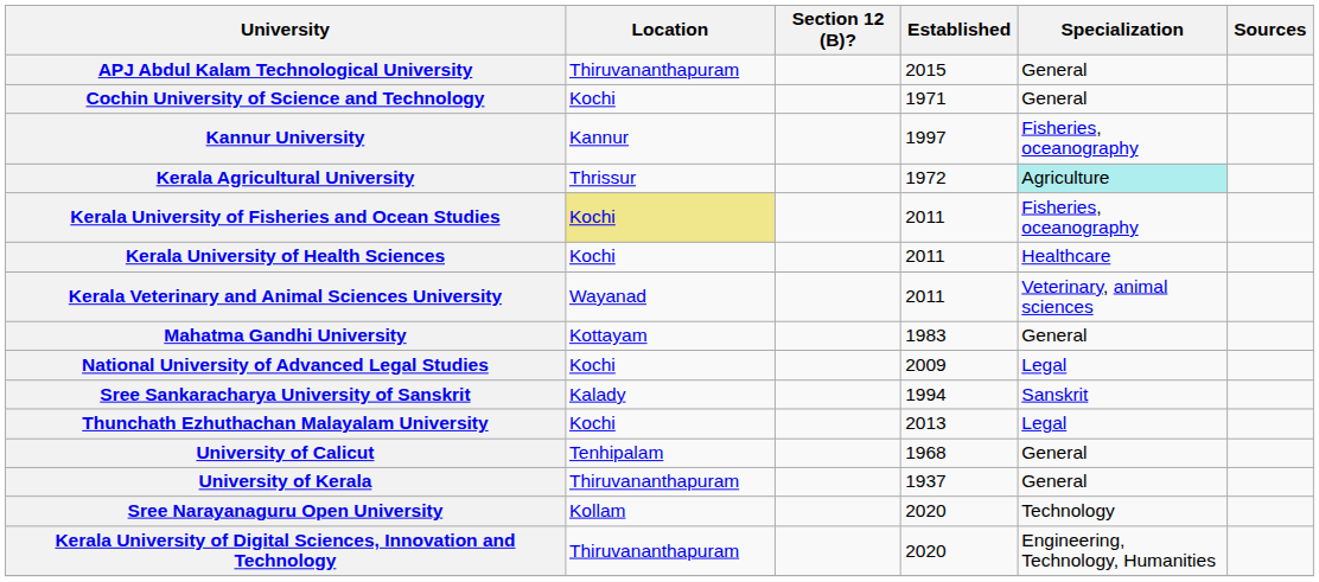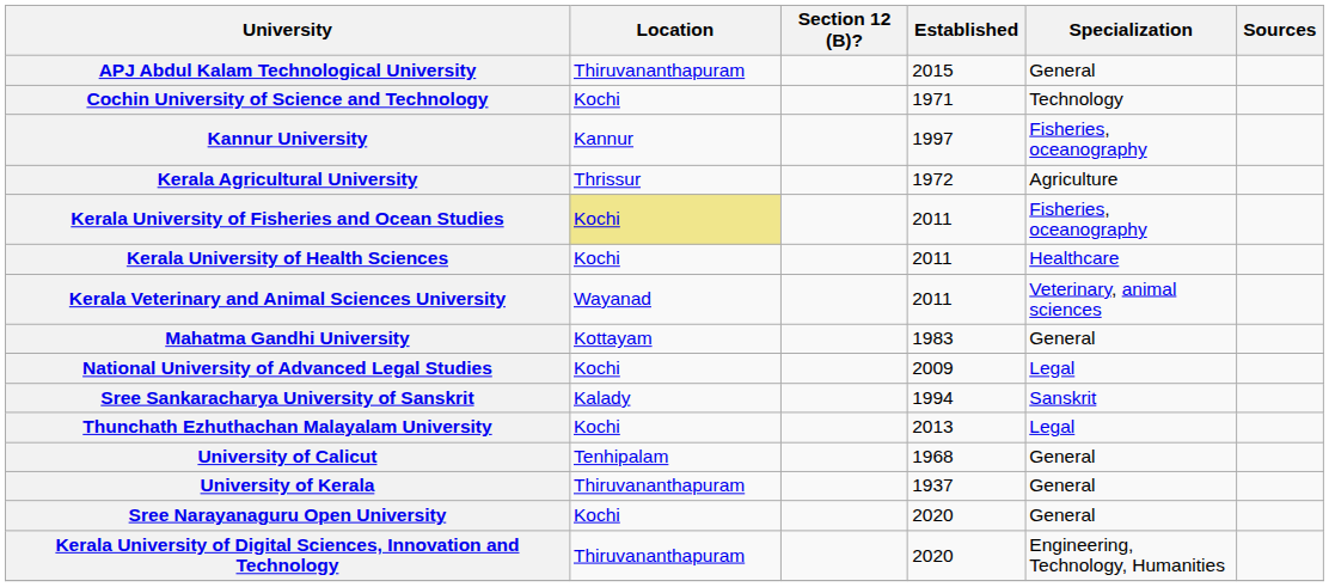Cochin University of Science and Technology | Specialization: General -> Technology
Kerala Agricultural University | Specialization: paleturquoise background -> no background
Sree Narayanaguru Open University | Location: Kollam -> Kochi
Sree Narayanaguru Open University | Specialization: Technology -> General
